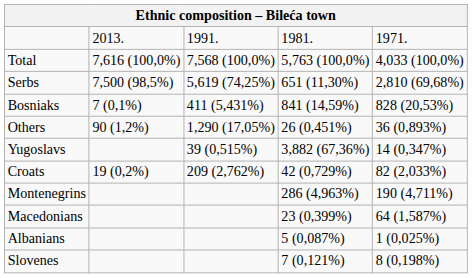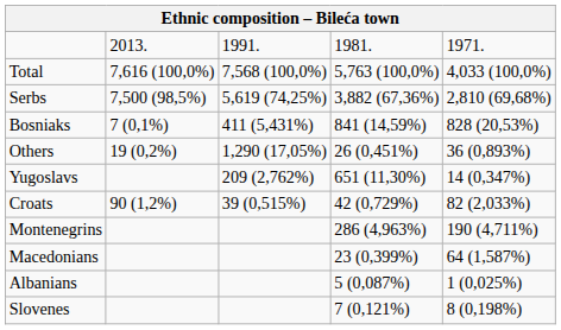Serbs | column 4: 651 (11,30%) -> 3,882 (67,36%)
Others | column 2: 90 (1,2%) -> 19 (0,2%)
Yugoslavs | column 3: 39 (0,515%) -> 209 (2,762%)
Yugoslavs | column 4: 3,882 (67,36%) -> 651 (11,30%)
Croats | column 2: 19 (0,2%) -> 90 (1,2%)
Croats | column 3: 209 (2,762%) -> 39 (0,515%)
